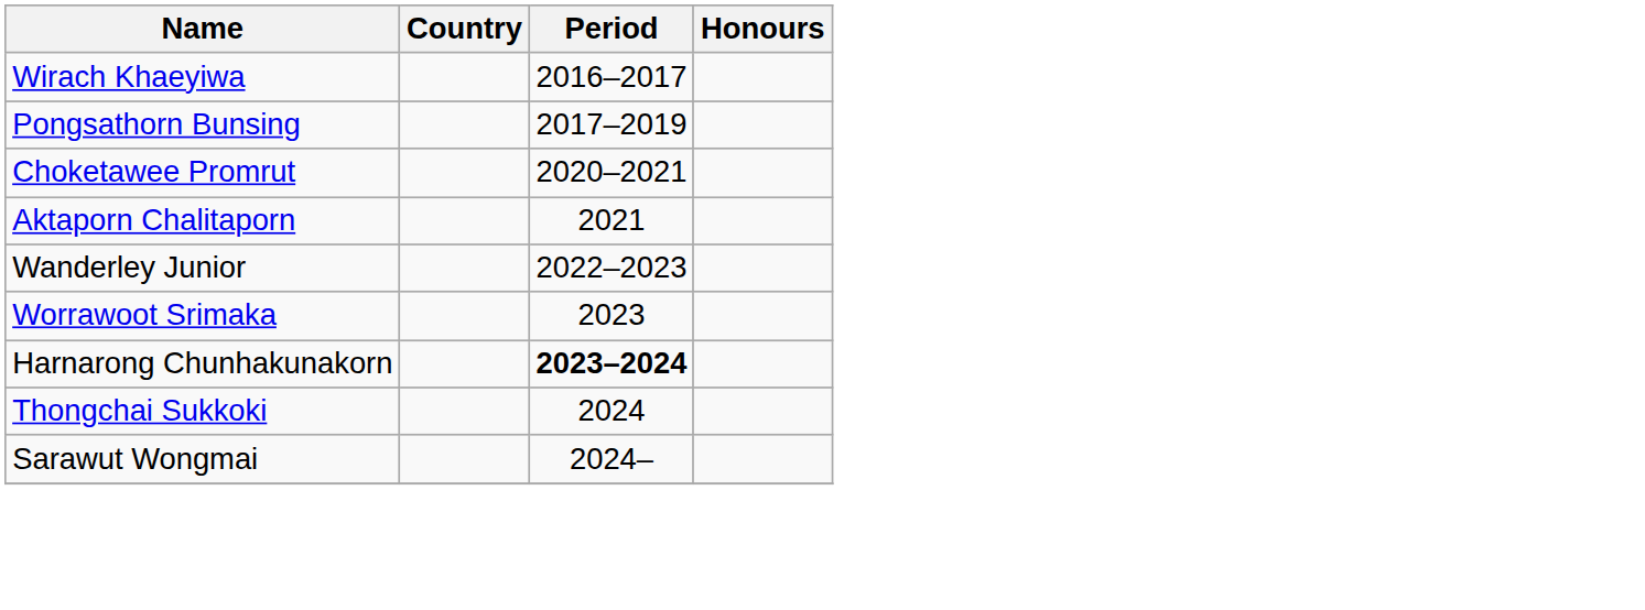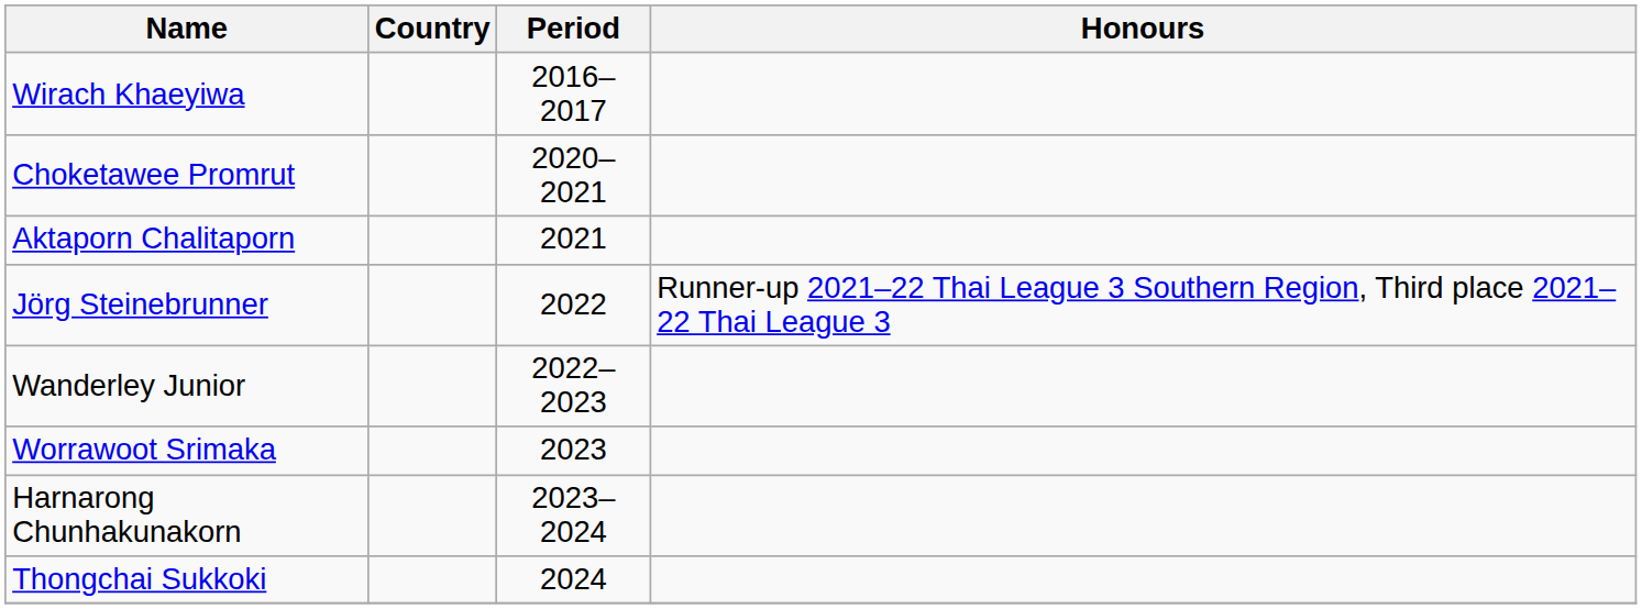- row: Pongsathorn Bunsing | 2017–2019
+ row: Jörg Steinebrunner | 2022 | Runner-up 2021–22 Thai League 3 Southern Region, Third place 2021–22 Thai League 3
Harnarong Chunhakunakorn | Period: bold -> normal
- row: Sarawut Wongmai | 2024–
